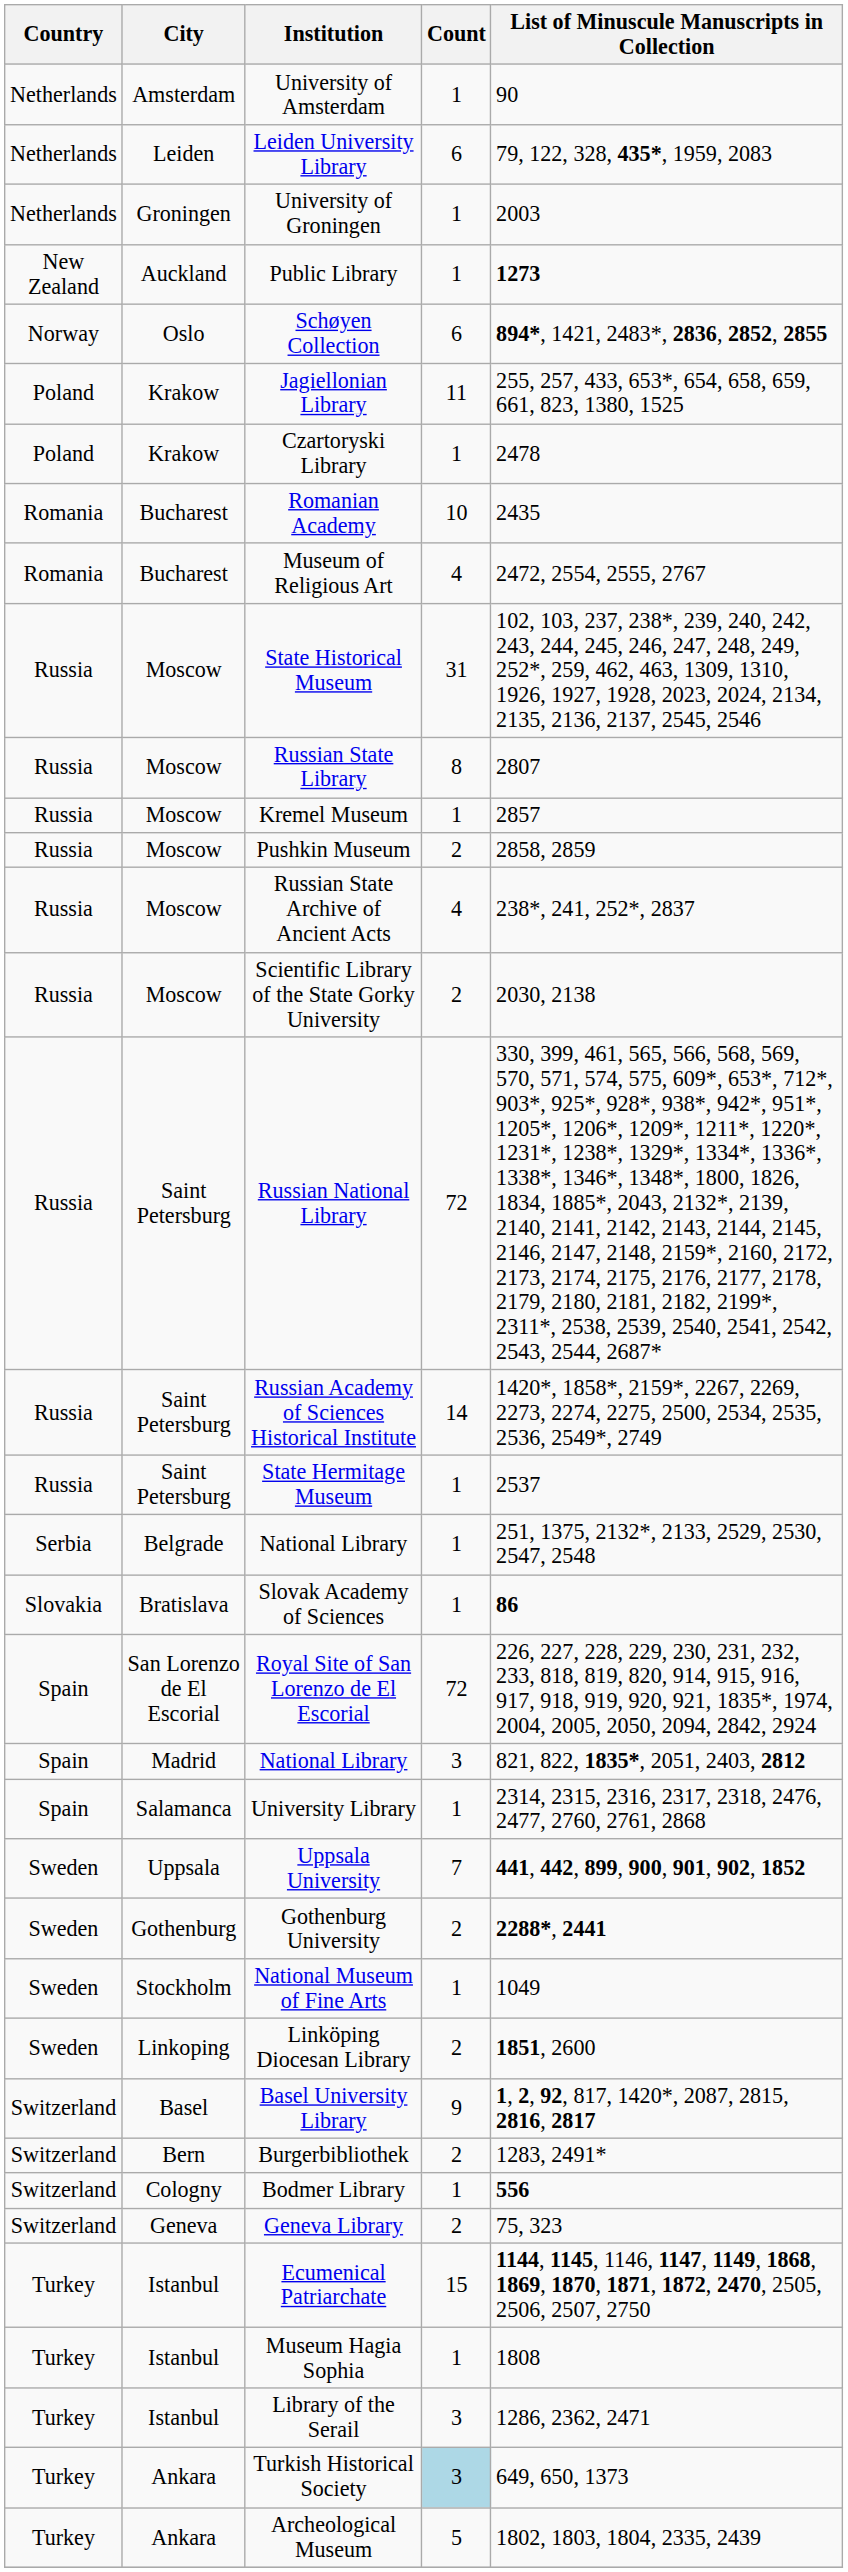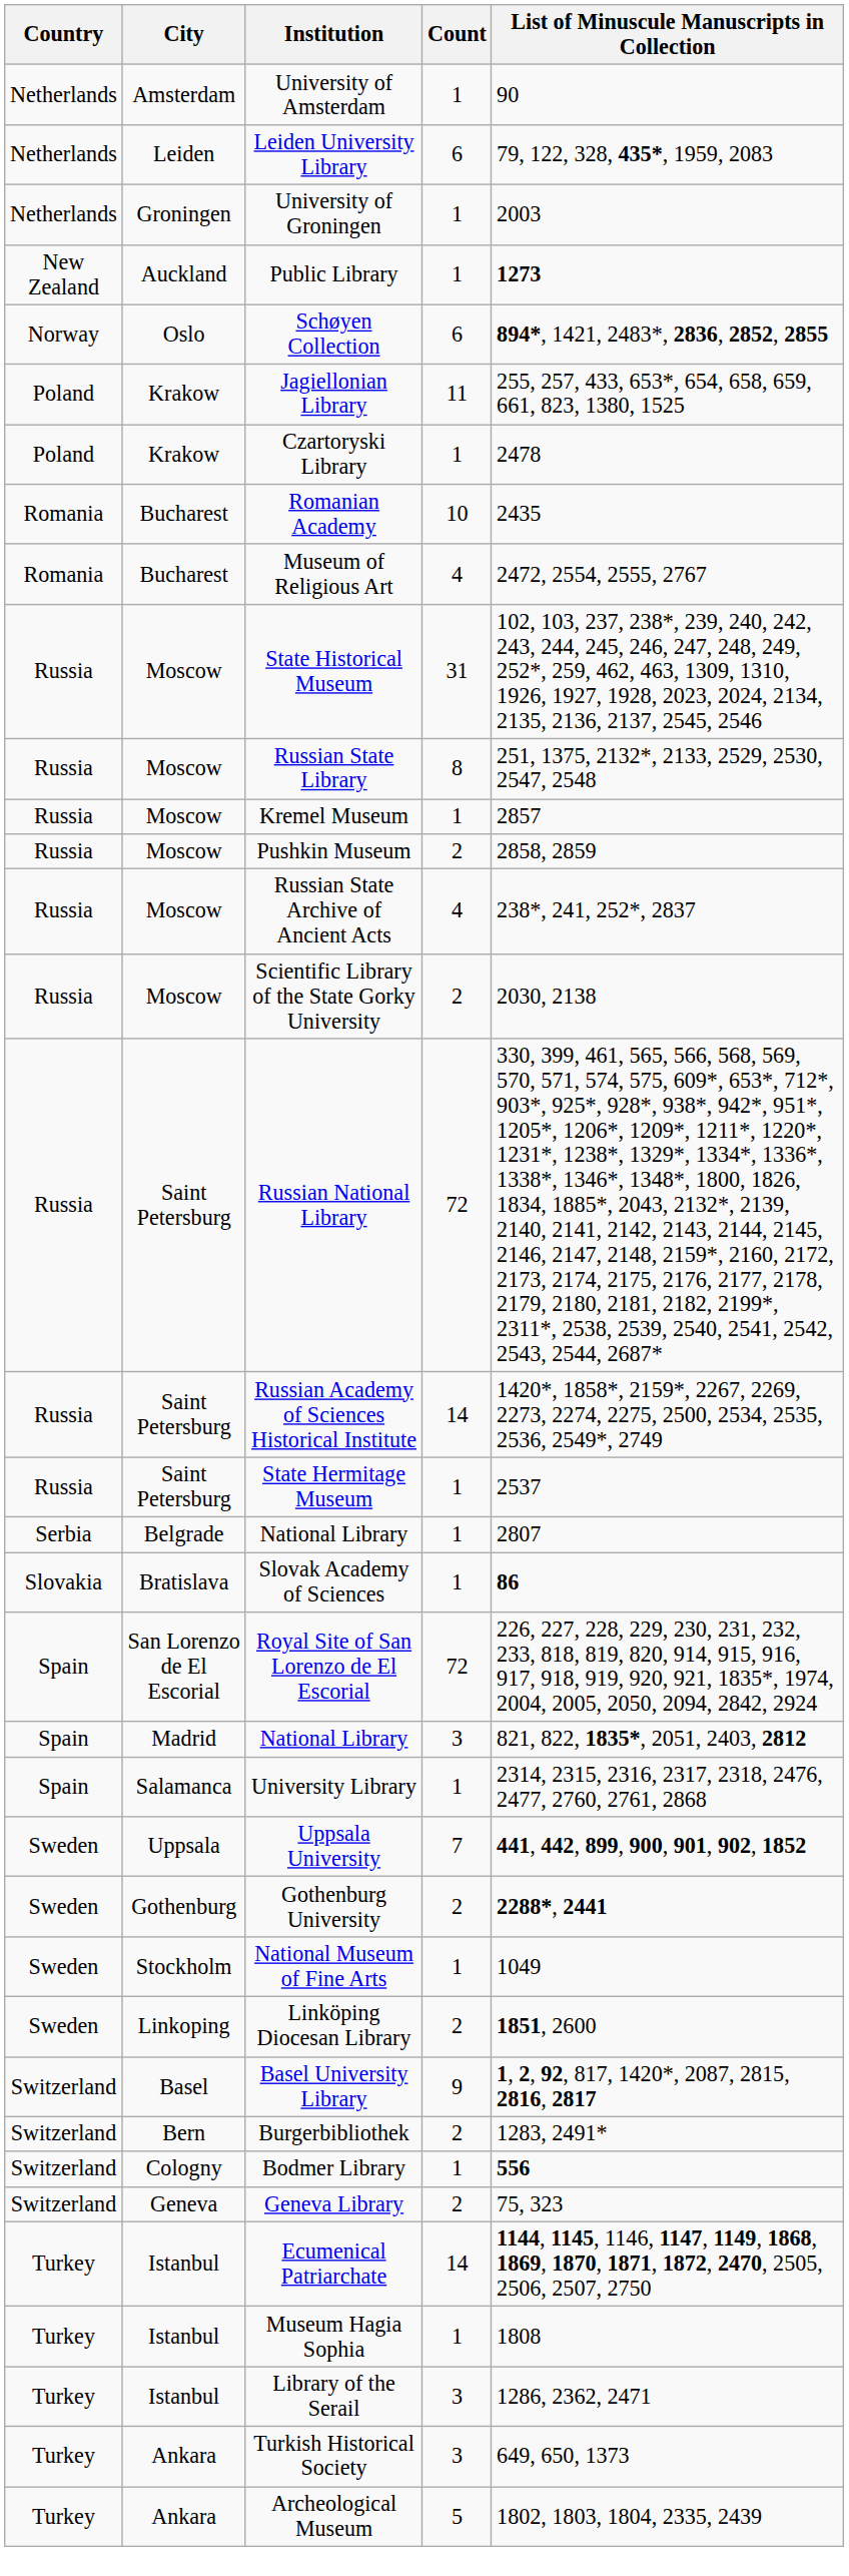Russian State Library | List of Minuscule Manuscripts in Collection: 2807 -> 251, 1375, 2132*, 2133, 2529, 2530, 2547, 2548
Belgrade / National Library | List of Minuscule Manuscripts in Collection: 251, 1375, 2132*, 2133, 2529, 2530, 2547, 2548 -> 2807
Ecumenical Patriarchate | Count: 15 -> 14
Turkish Historical Society | Count: lightblue background -> no background
